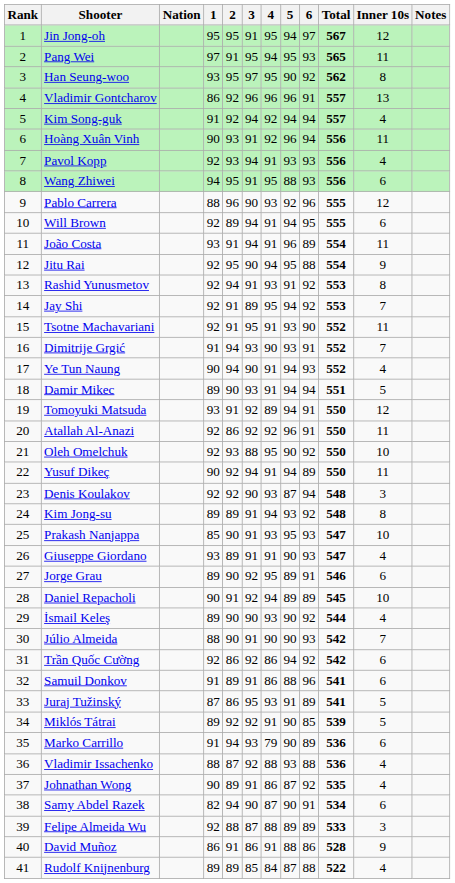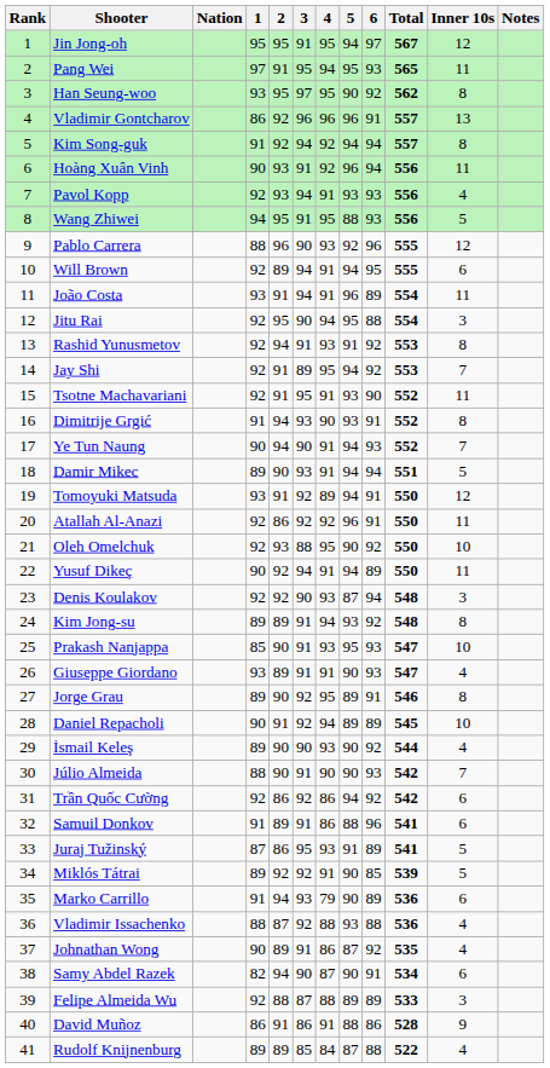Kim Song-guk | Inner 10s: 4 -> 8
Wang Zhiwei | Inner 10s: 6 -> 5
Jitu Rai | Inner 10s: 9 -> 3
Dimitrije Grgić | Inner 10s: 7 -> 8
Ye Tun Naung | Inner 10s: 4 -> 7
Jorge Grau | Inner 10s: 6 -> 8
